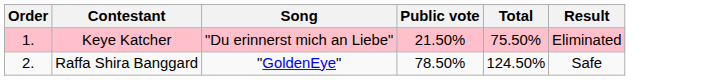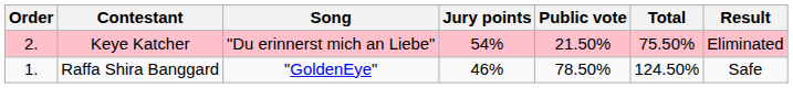+ column: Jury points | 54% | 46%
Keye Katcher | Order: 1. -> 2.
Raffa Shira Banggard | Order: 2. -> 1.
